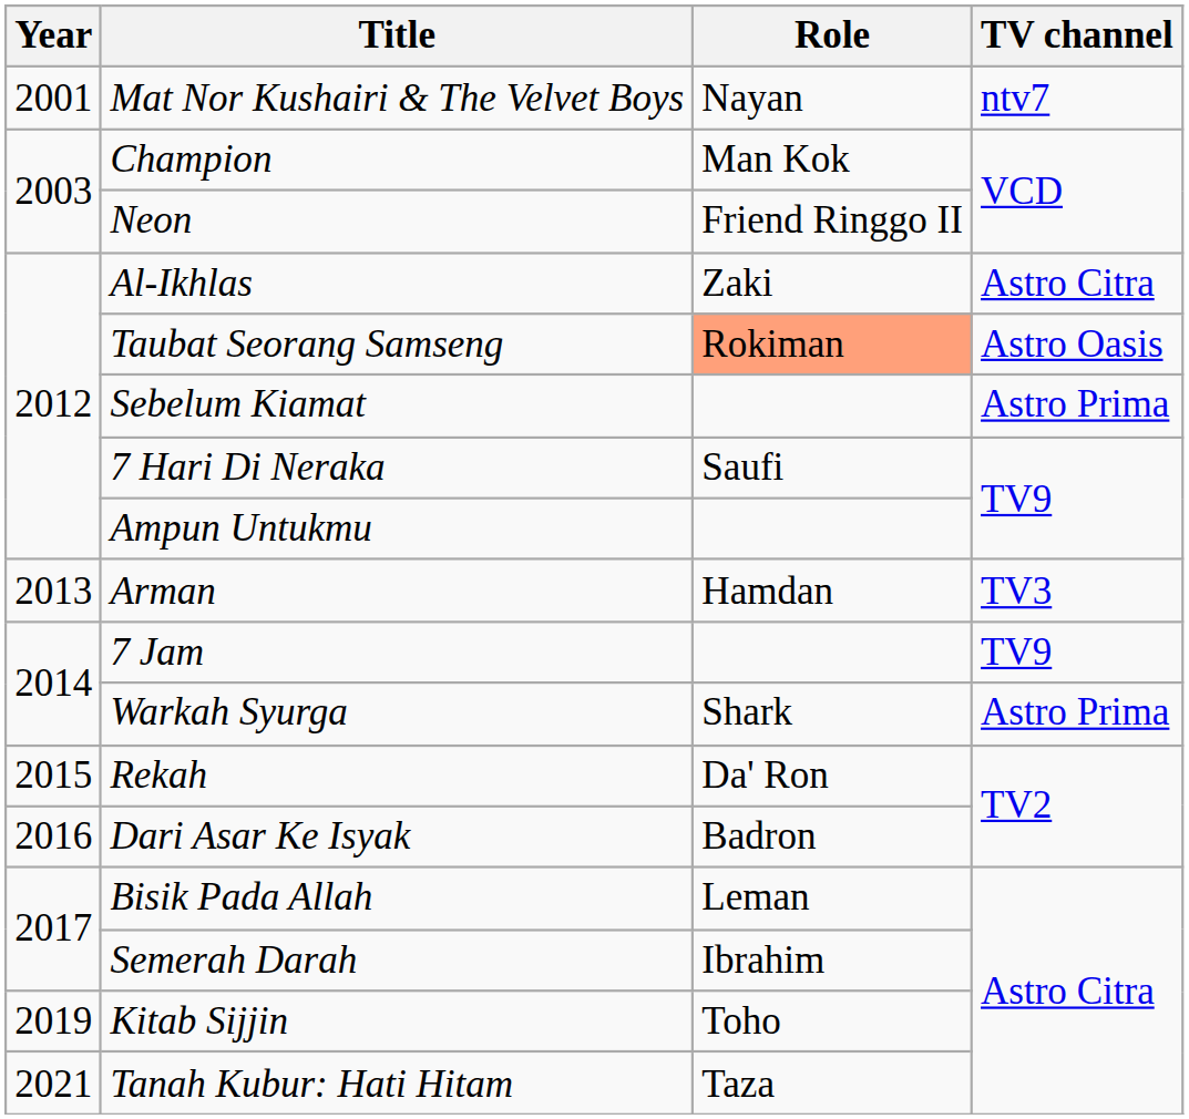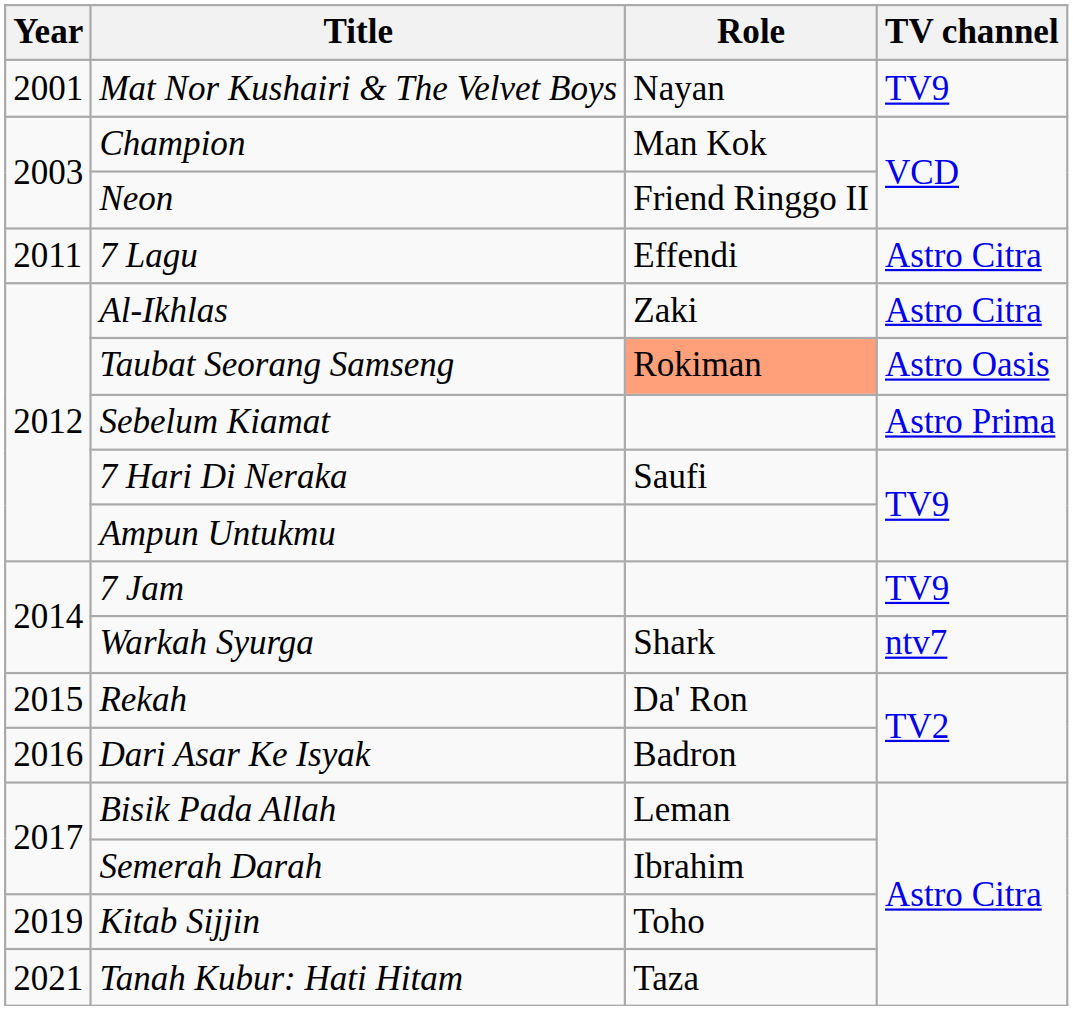Mat Nor Kushairi & The Velvet Boys | TV channel: ntv7 -> TV9
+ row: 2011 | 7 Lagu | Effendi | Astro Citra
- row: 2013 | Arman | Hamdan | TV3
Warkah Syurga | TV channel: Astro Prima -> ntv7
